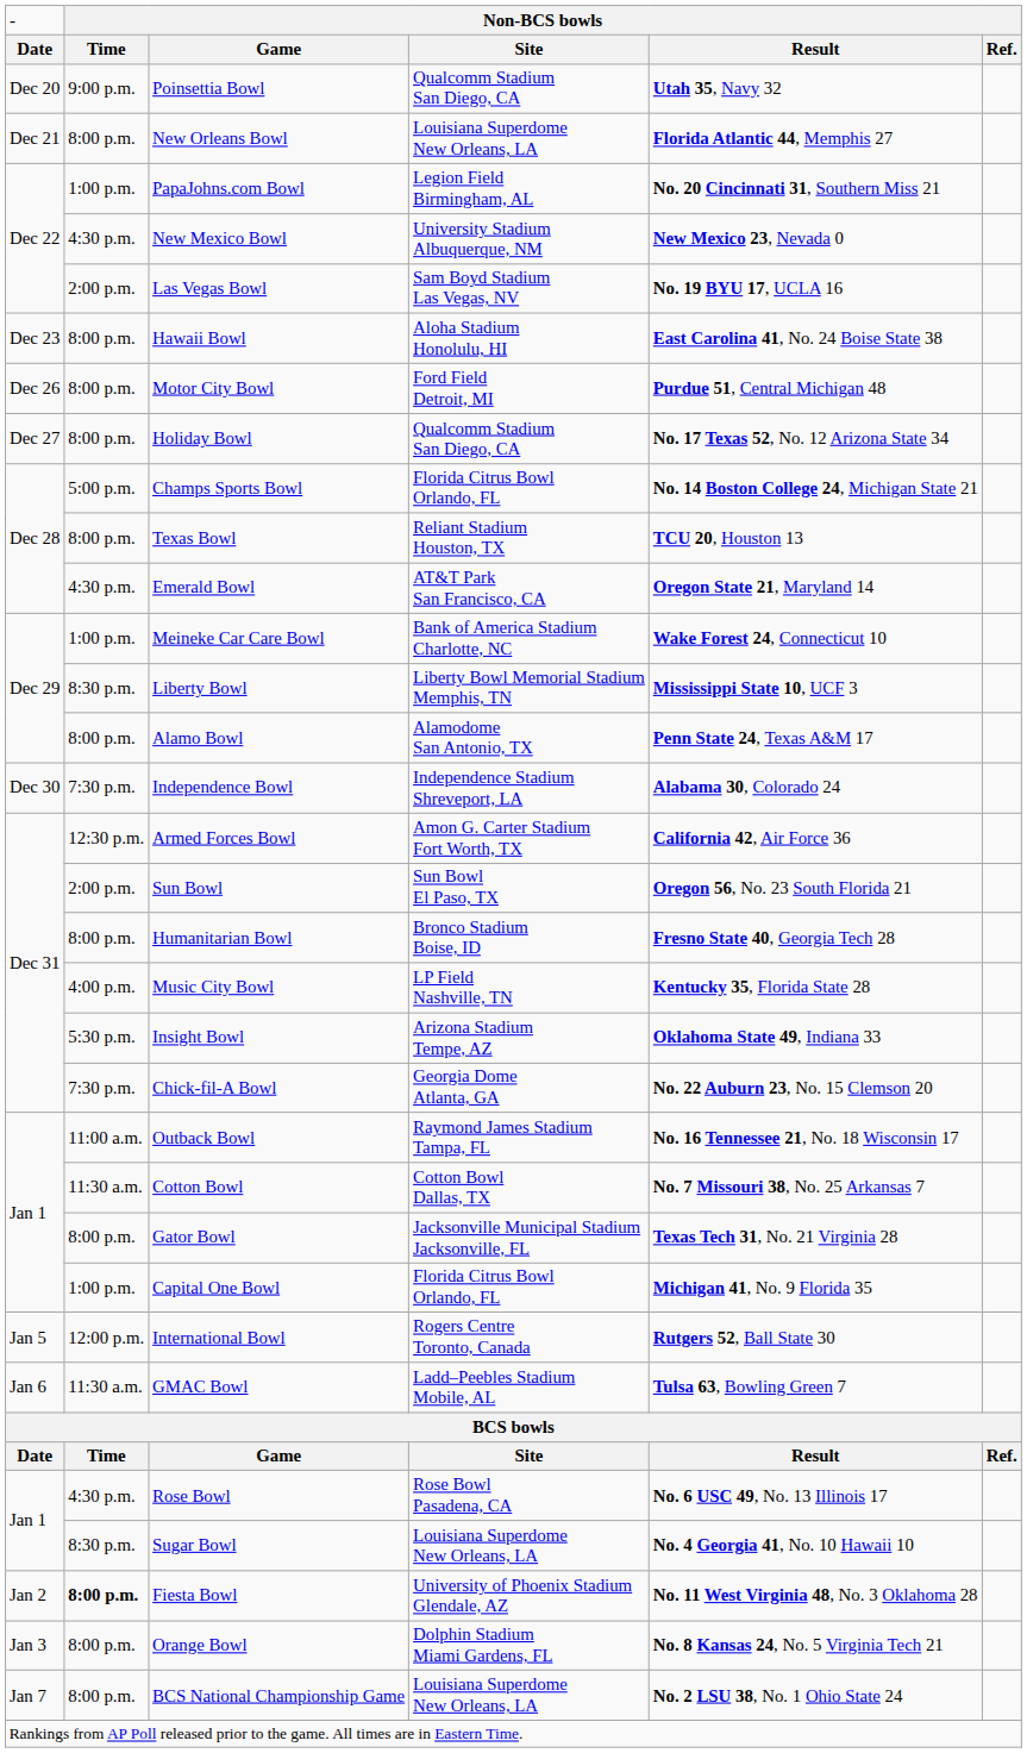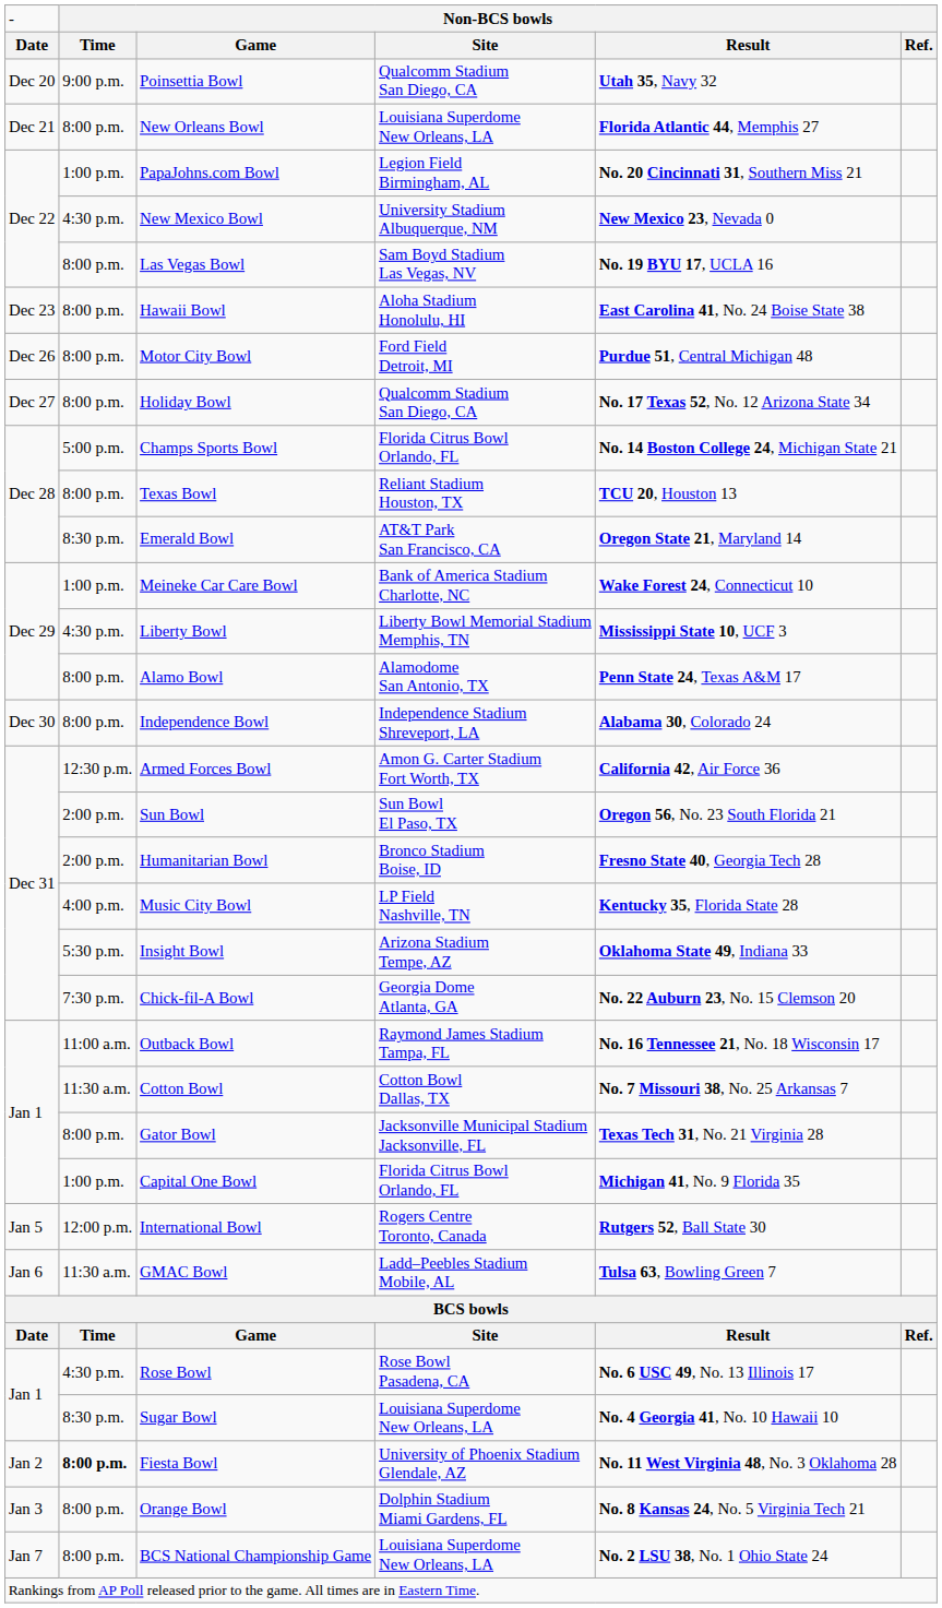Las Vegas Bowl | column 2: 2:00 p.m. -> 8:00 p.m.
Emerald Bowl | column 2: 4:30 p.m. -> 8:30 p.m.
Liberty Bowl | column 2: 8:30 p.m. -> 4:30 p.m.
Independence Bowl | column 2: 7:30 p.m. -> 8:00 p.m.
Humanitarian Bowl | column 2: 8:00 p.m. -> 2:00 p.m.
